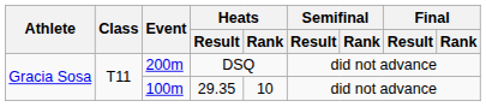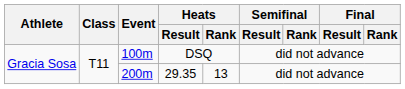DSQ | Event: 200m -> 100m
29.35 | Event: 100m -> 200m
29.35 | Heats / Rank: 10 -> 13
